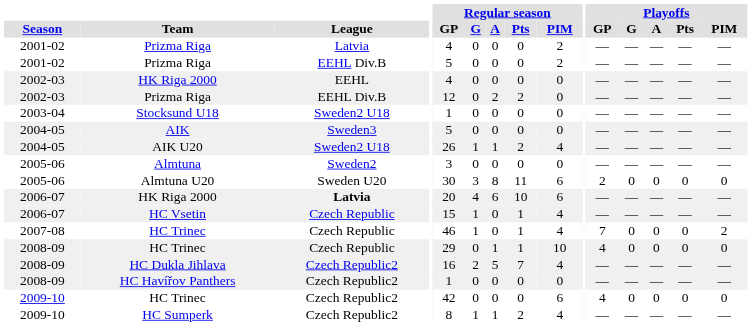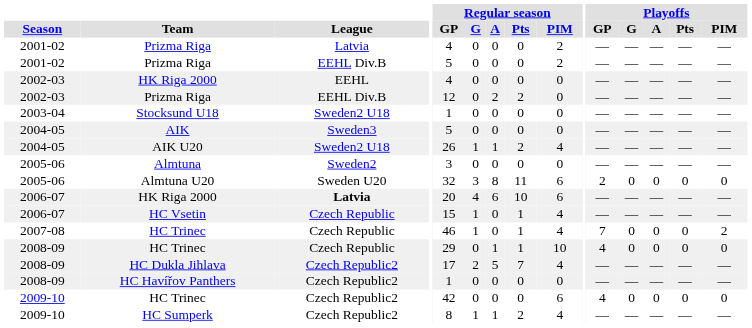Almtuna U20 | Regular season / GP: 30 -> 32
HC Dukla Jihlava | Regular season / GP: 16 -> 17
